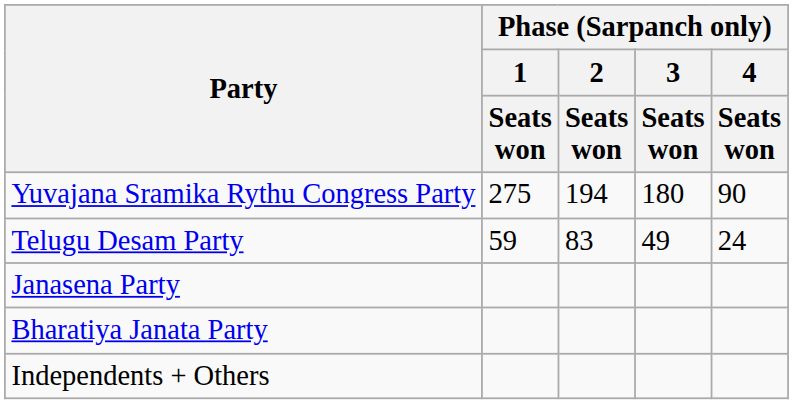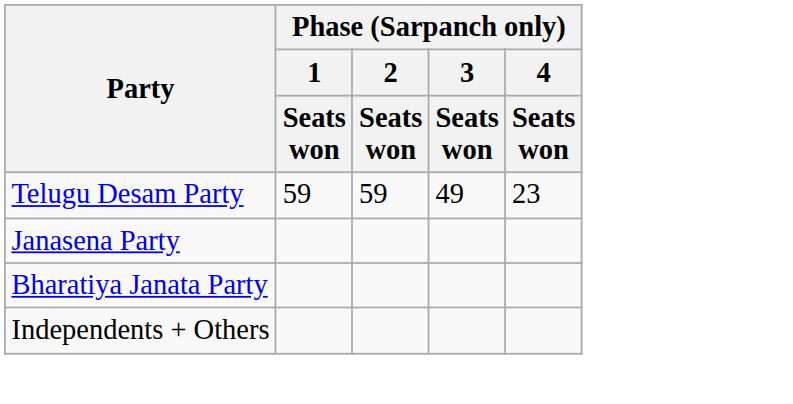- row: Yuvajana Sramika Rythu Congress Party | 275 | 194 | 180 | 90
Telugu Desam Party | Phase (Sarpanch only) / 2 / Seats won: 83 -> 59
Telugu Desam Party | Phase (Sarpanch only) / 4 / Seats won: 24 -> 23
